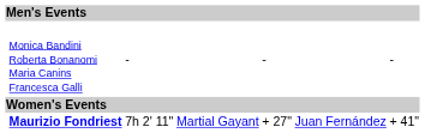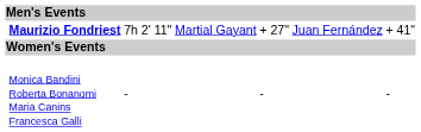rows swapped: Maurizio Fondriest <-> Monica Bandini Roberta Bonanomi Maria Canins Francesca Galli
